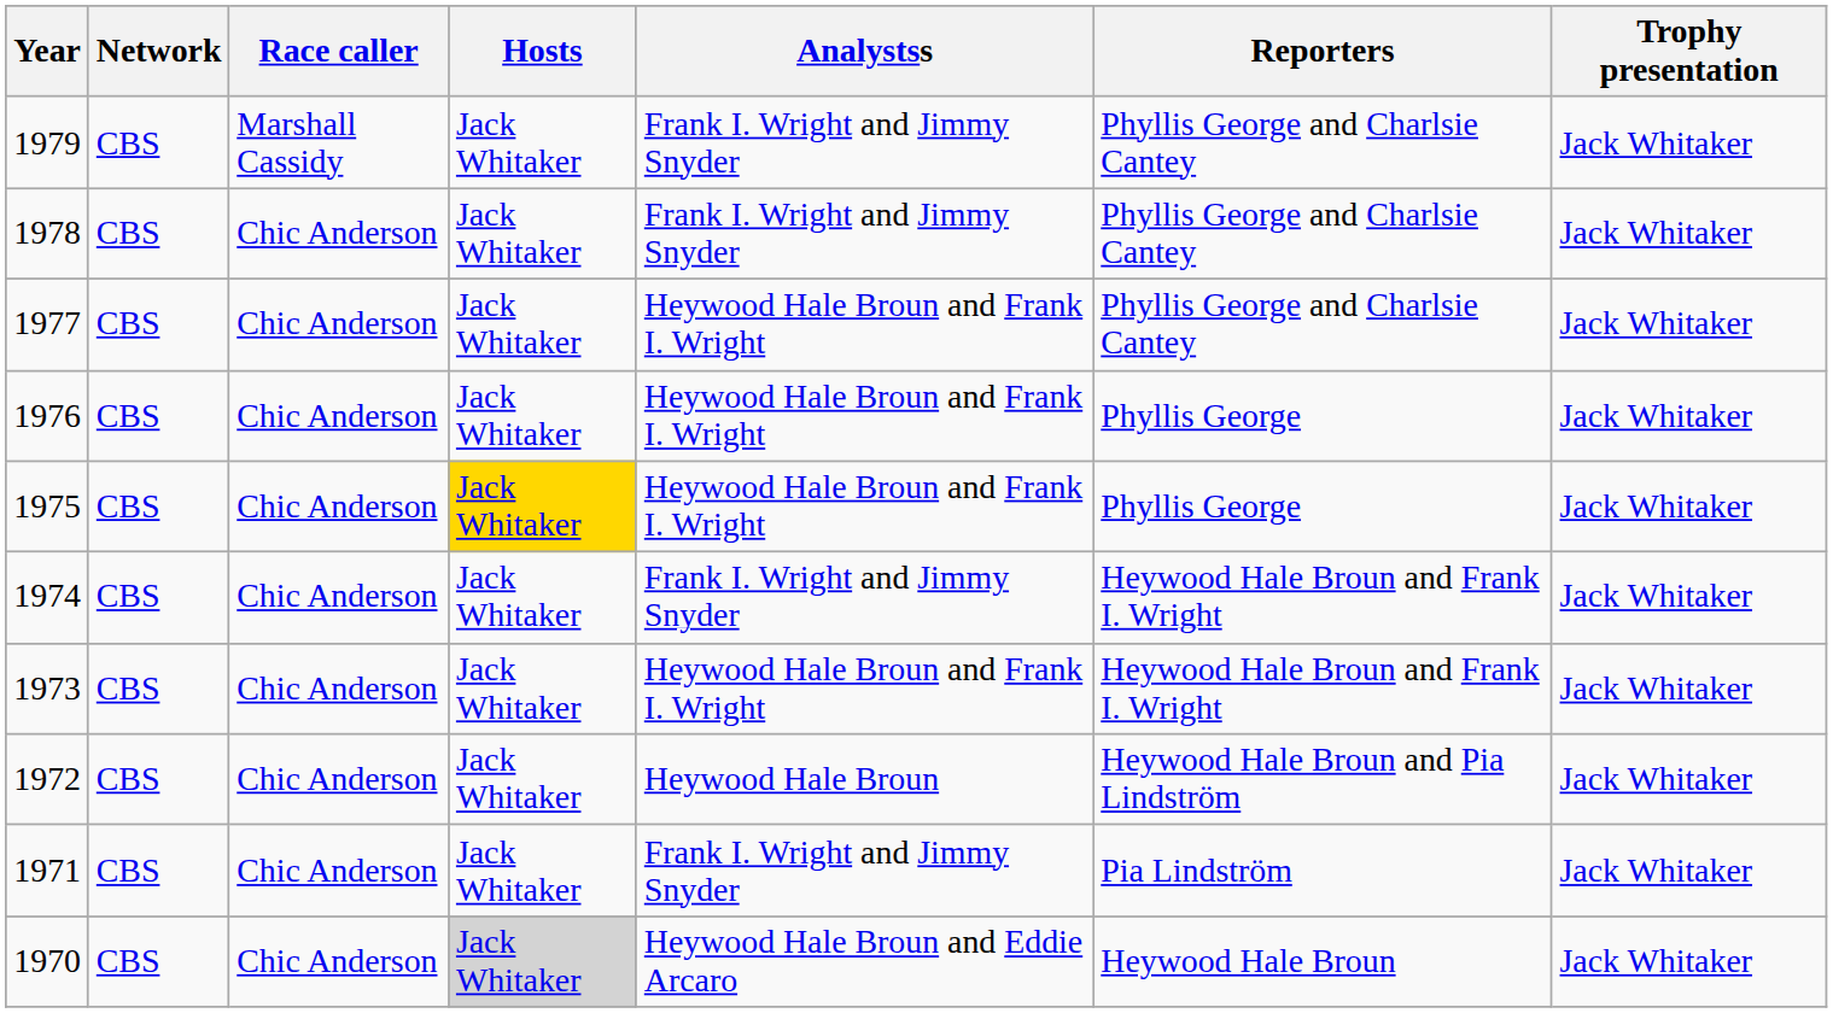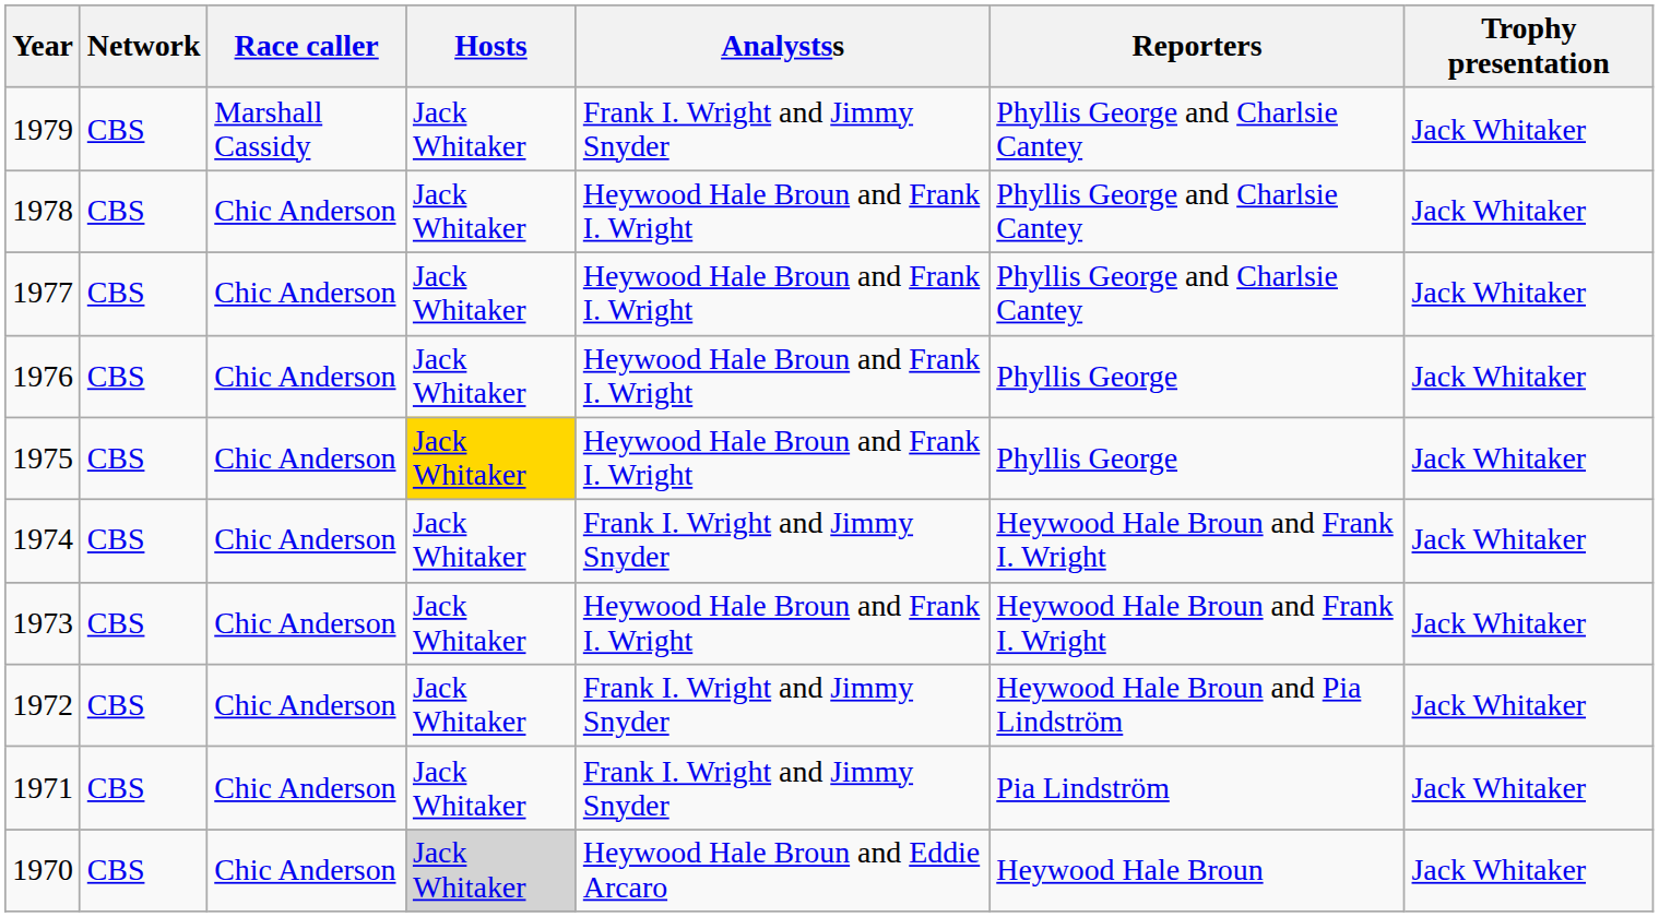1978 | Analystss: Frank I. Wright and Jimmy Snyder -> Heywood Hale Broun and Frank I. Wright
1972 | Analystss: Heywood Hale Broun -> Frank I. Wright and Jimmy Snyder
